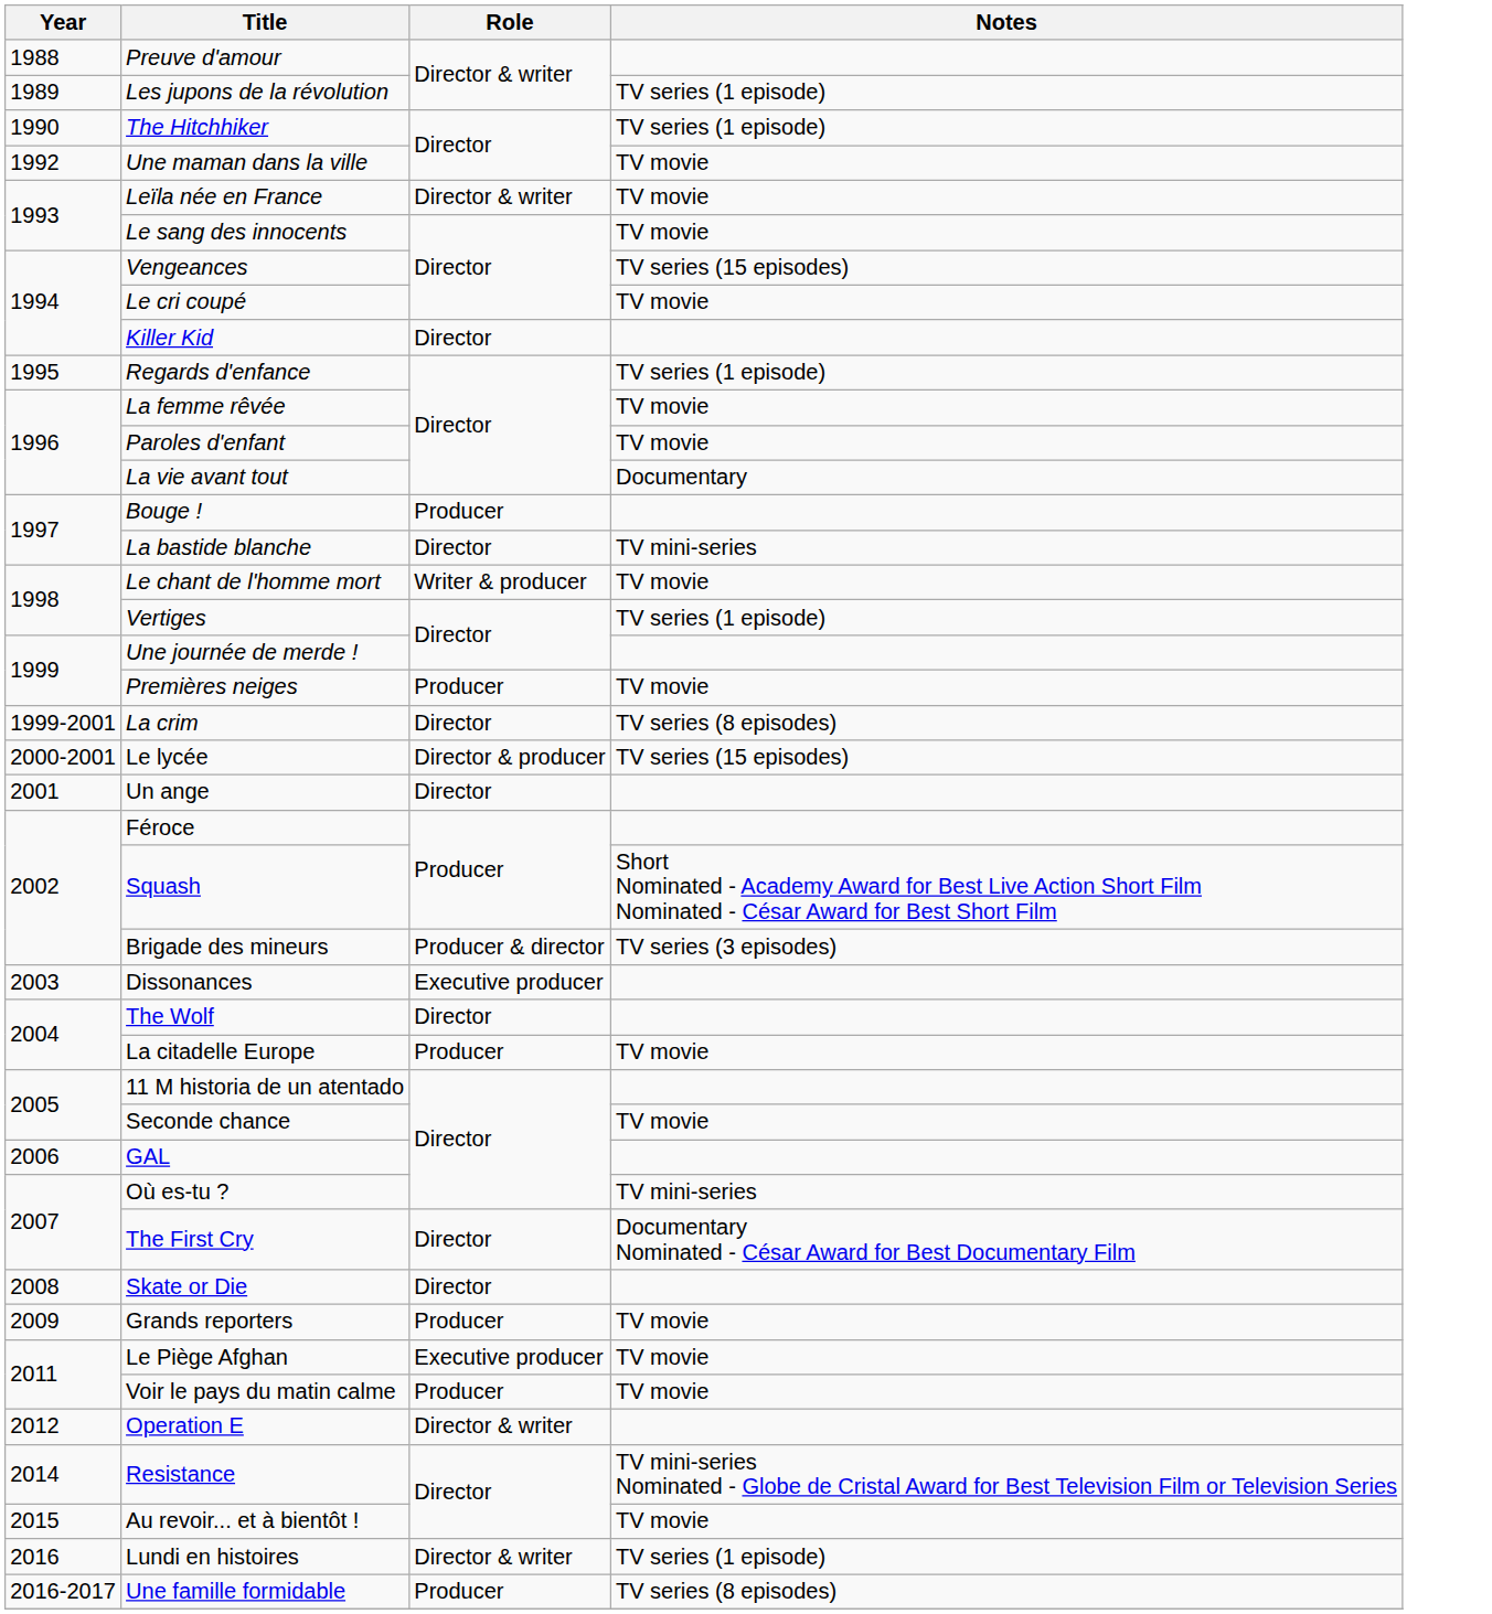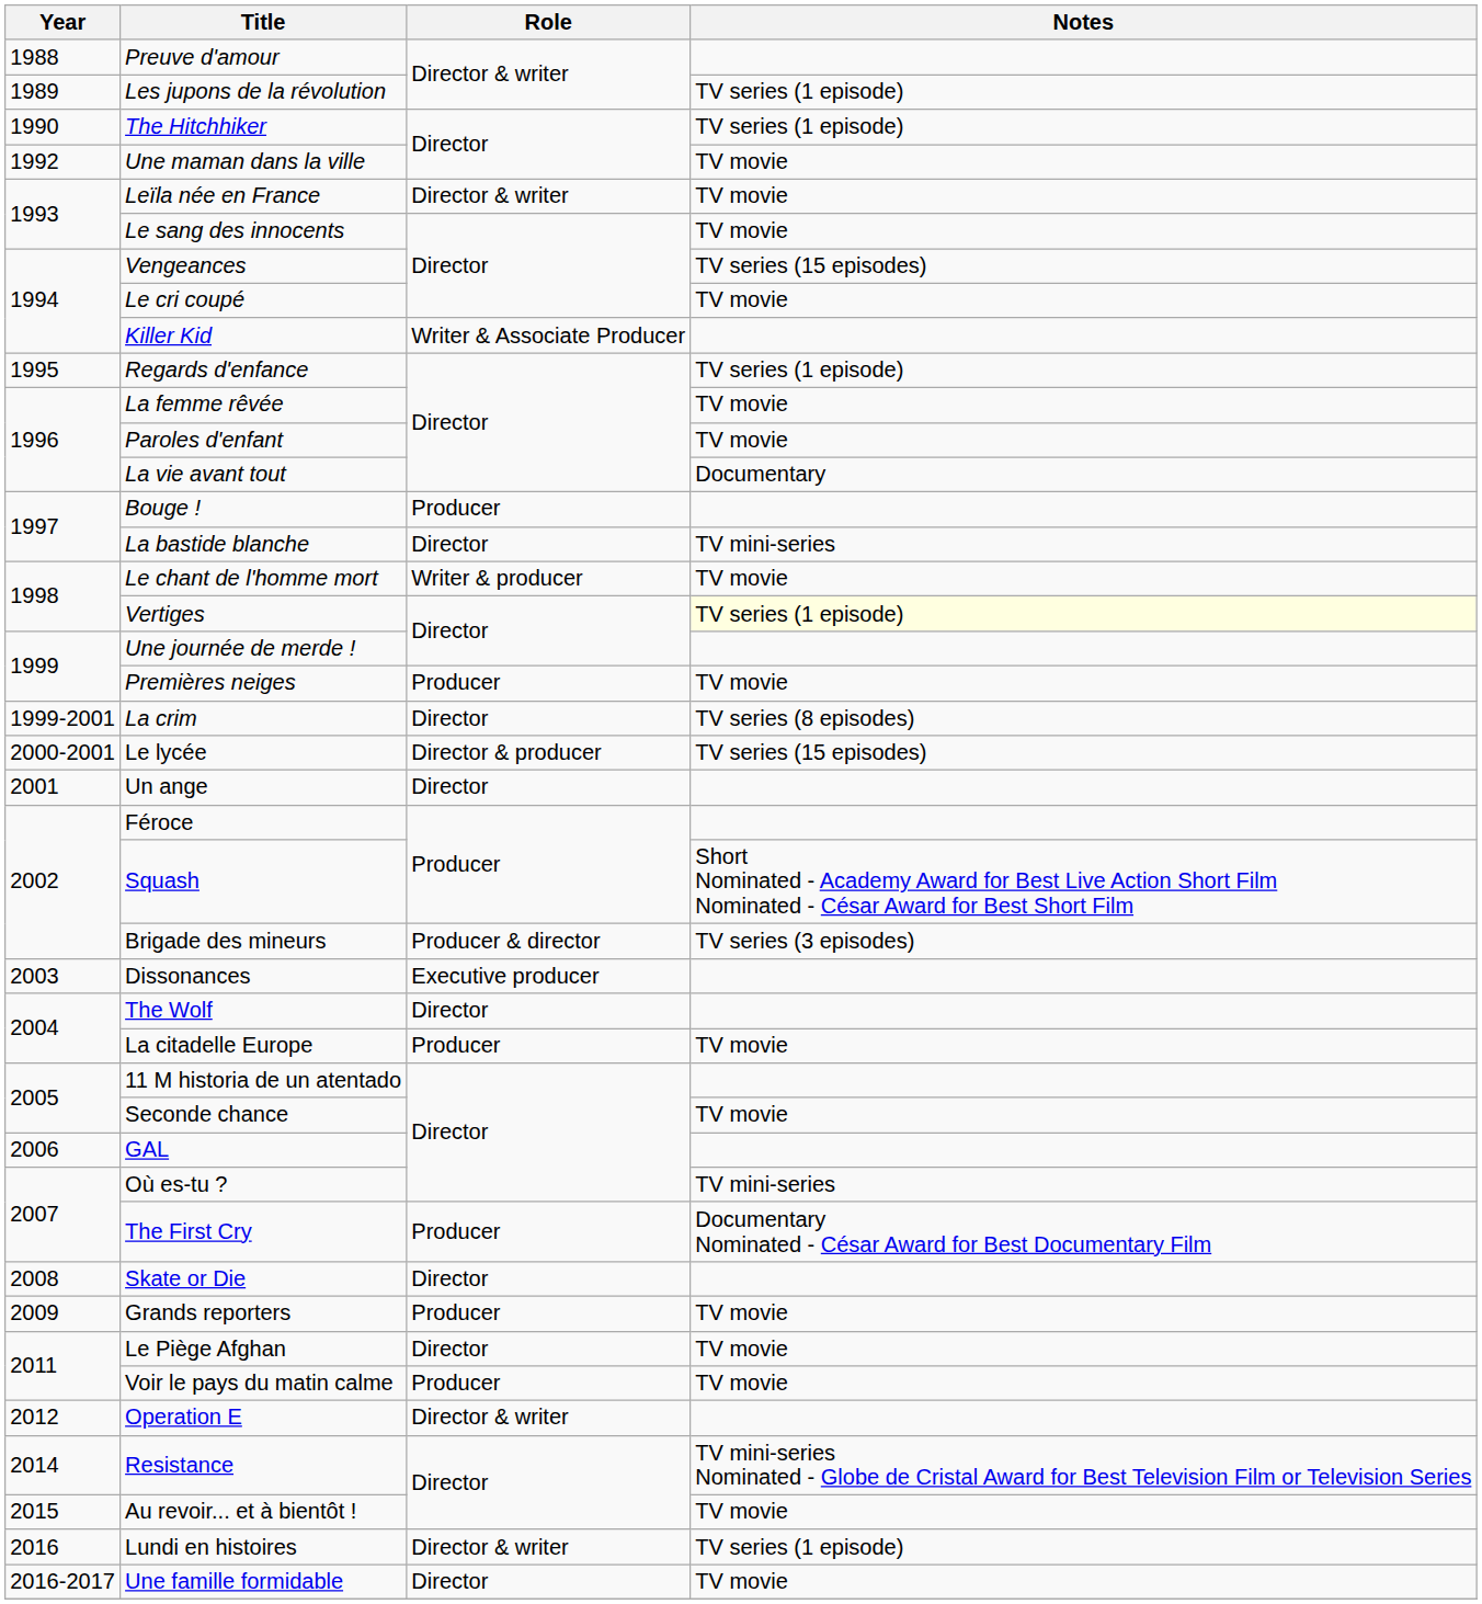Killer Kid | Role: Director -> Writer & Associate Producer
Vertiges | Notes: no background -> lightyellow background
The First Cry | Role: Director -> Producer
Le Piège Afghan | Role: Executive producer -> Director
Une famille formidable | Role: Producer -> Director
Une famille formidable | Notes: TV series (8 episodes) -> TV movie
